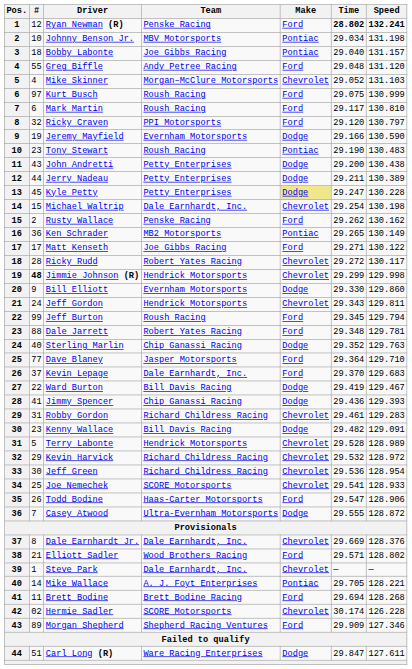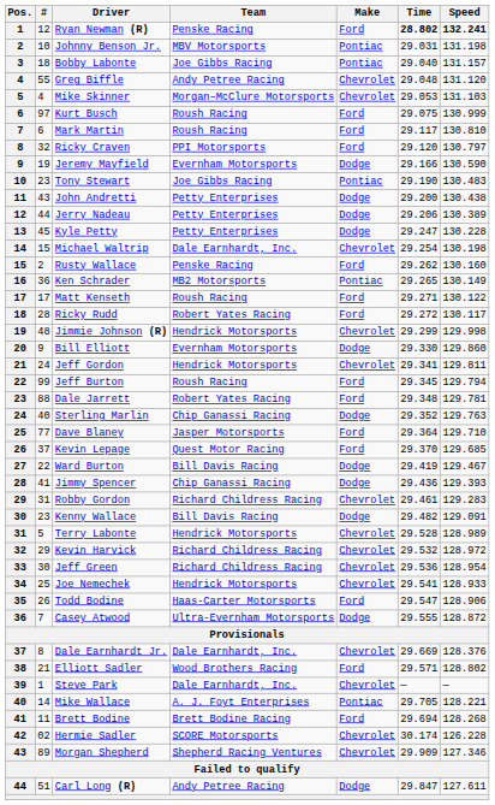Johnny Benson Jr. | Time: 29.034 -> 29.031
Greg Biffle | Make: Ford -> Chevrolet
Mike Skinner | Time: 29.052 -> 29.053
Tony Stewart | Team: Roush Racing -> Joe Gibbs Racing
Jerry Nadeau | Time: 29.211 -> 29.206
Kyle Petty | Make: khaki background -> no background
Rusty Wallace | Speed: 130.162 -> 130.160
Matt Kenseth | Team: Joe Gibbs Racing -> Roush Racing
Ricky Rudd | Make: Chevrolet -> Ford
Jimmie Johnson (R) | #: bold -> normal
Jeff Gordon | Time: 29.343 -> 29.341
Kevin Lepage | Team: Dale Earnhardt, Inc. -> Quest Motor Racing
Kevin Lepage | Speed: 129.683 -> 129.685
Joe Nemechek | Team: SCORE Motorsports -> Hendrick Motorsports
Morgan Shepherd | Make: Ford -> Chevrolet
Carl Long (R) | Team: Ware Racing Enterprises -> Andy Petree Racing
